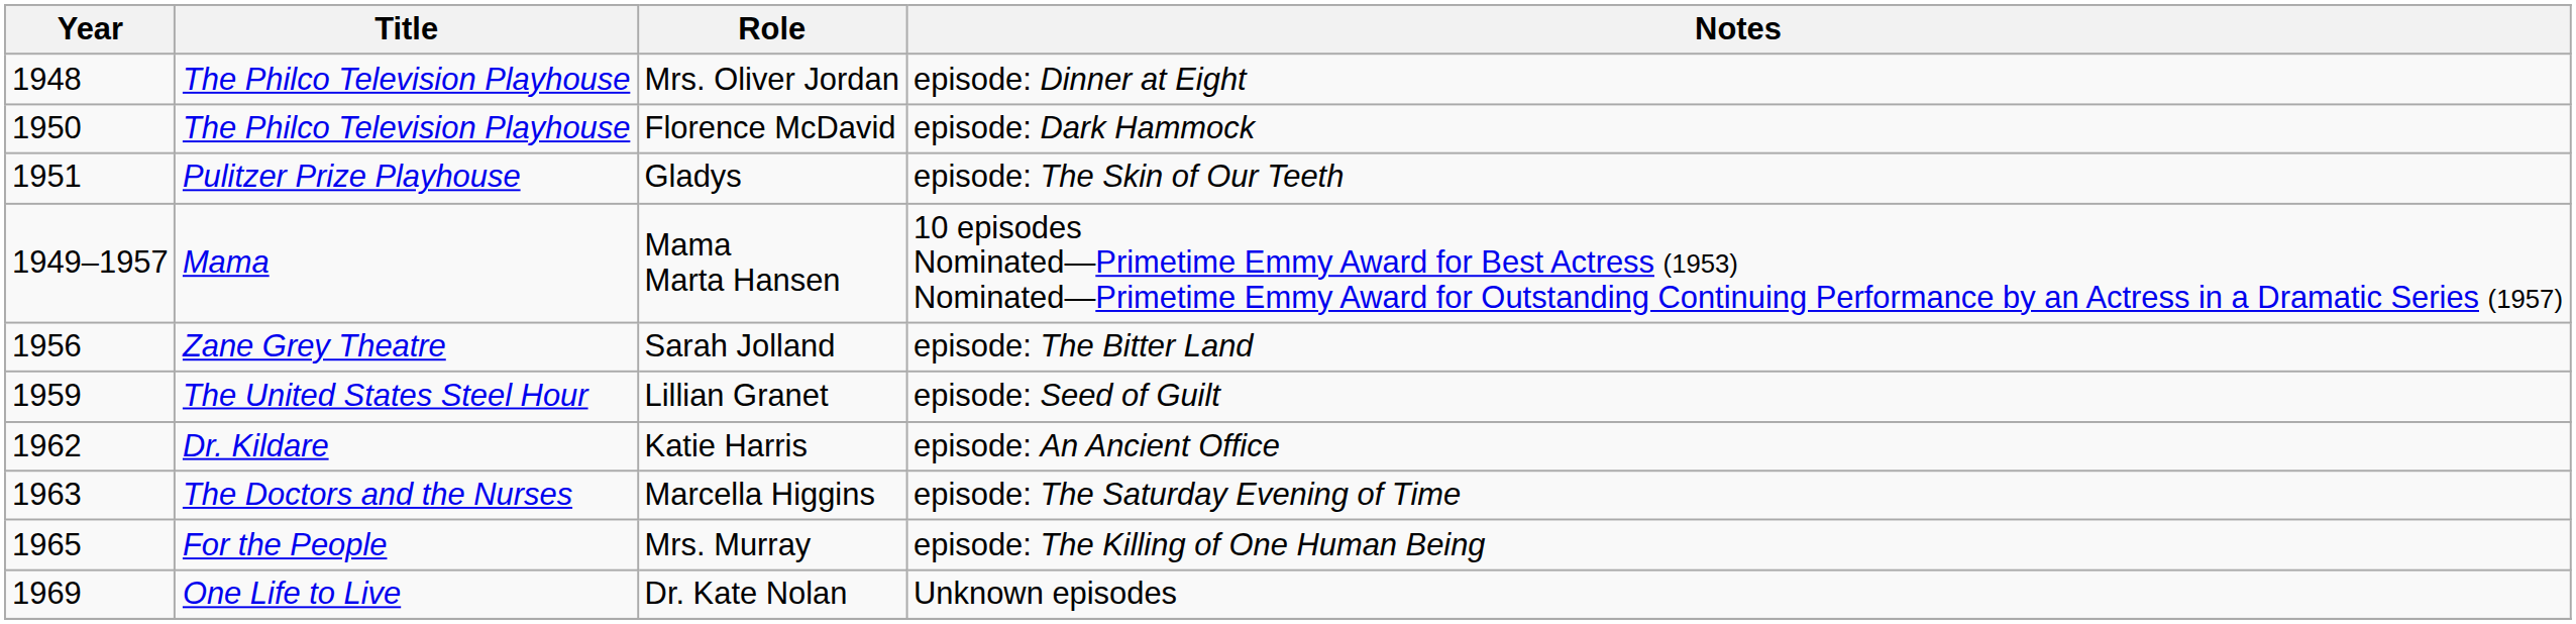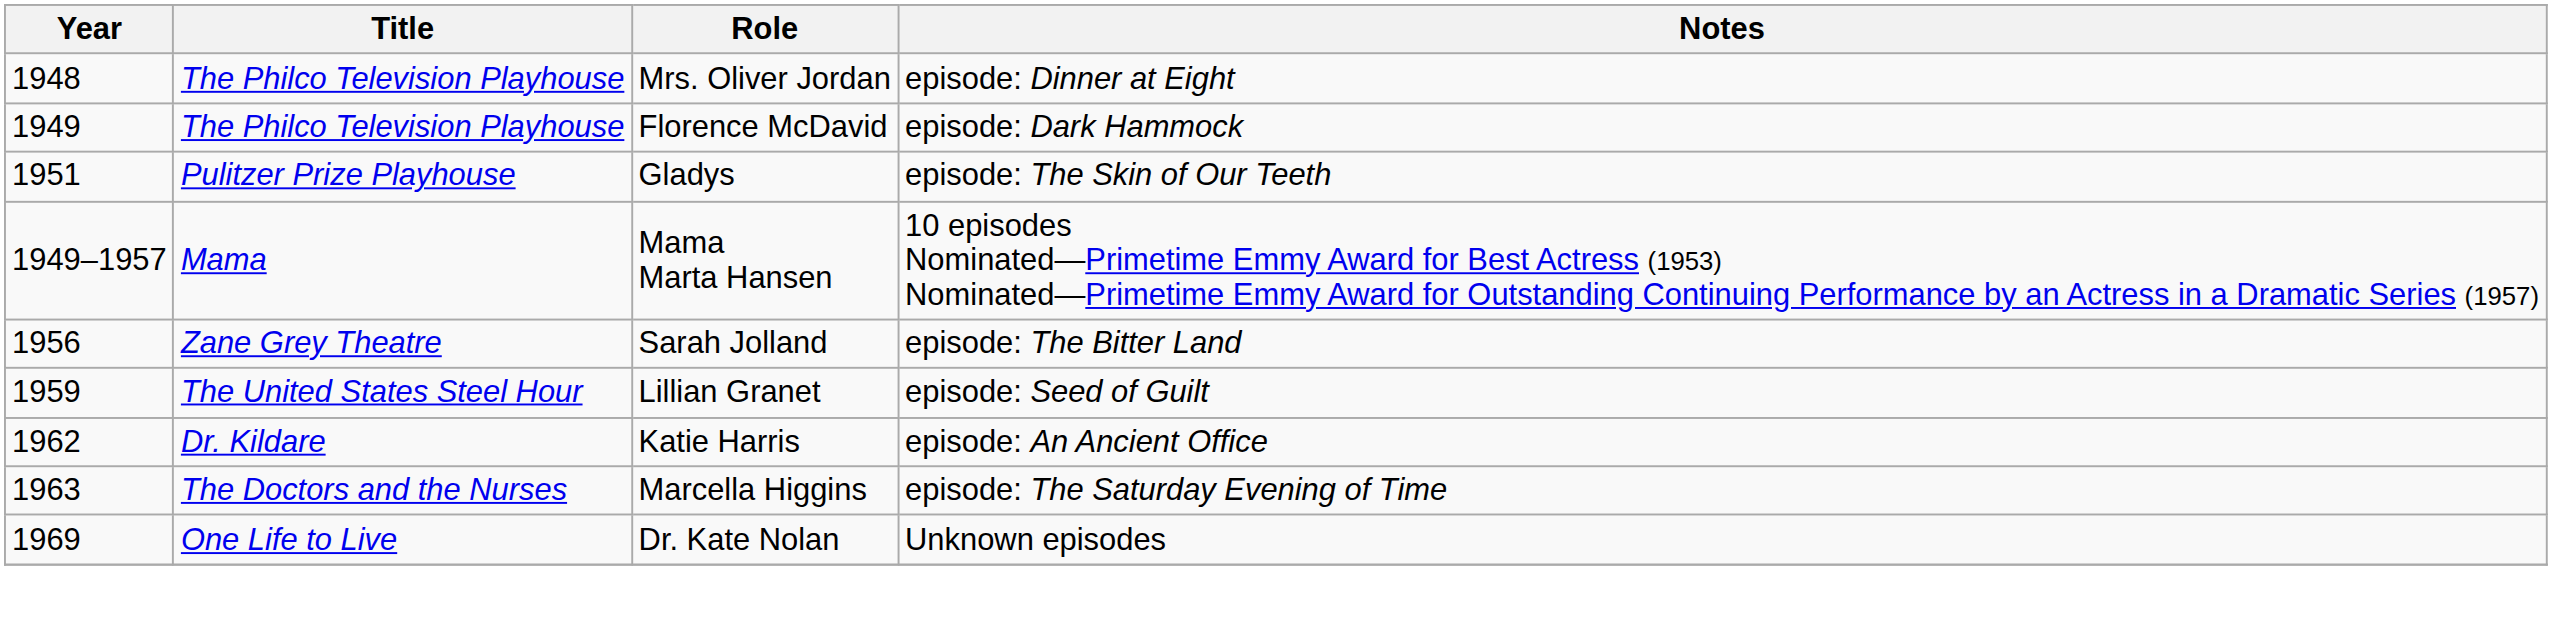Florence McDavid | Year: 1950 -> 1949
- row: 1965 | For the People | Mrs. Murray | episode: The Killing of One Human Being
